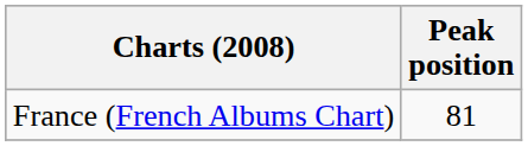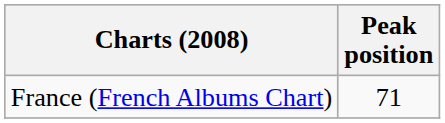France (French Albums Chart) | Peak position: 81 -> 71
